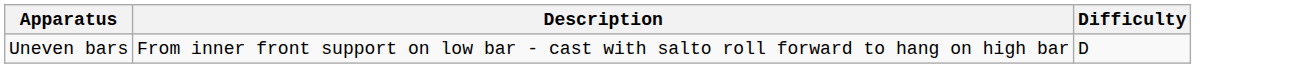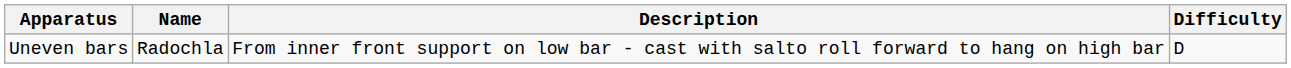+ column: Name | Radochla
